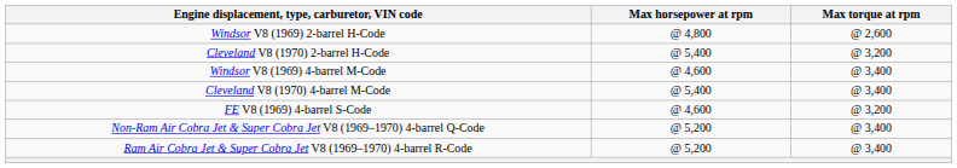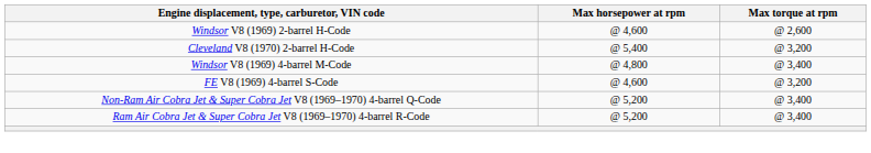Windsor V8 (1969) 2-barrel H-Code | Max horsepower at rpm: @ 4,800 -> @ 4,600
Windsor V8 (1969) 4-barrel M-Code | Max horsepower at rpm: @ 4,600 -> @ 4,800
- row: Cleveland V8 (1970) 4-barrel M-Code | @ 5,400 | @ 3,400
